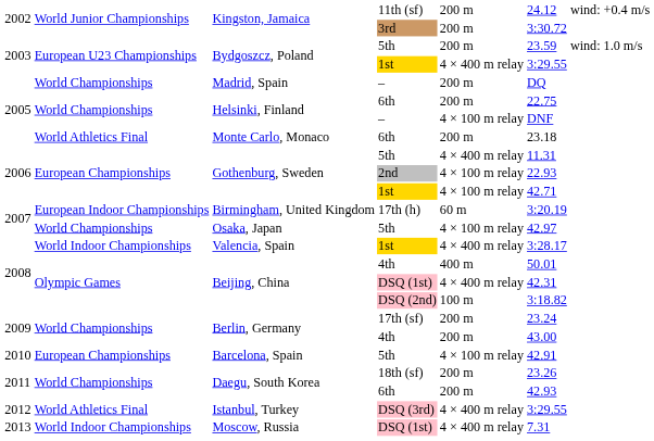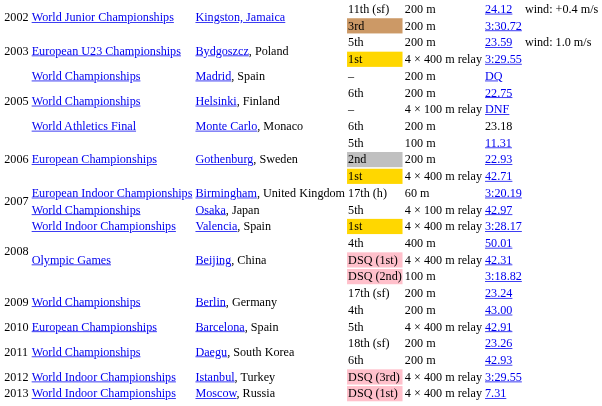Gothenburg, Sweden / 5th | column 5: 4 × 400 m relay -> 100 m
Gothenburg, Sweden / 2nd | column 5: 4 × 100 m relay -> 200 m
Gothenburg, Sweden / 1st | column 5: 4 × 100 m relay -> 4 × 400 m relay
Barcelona, Spain | column 5: 4 × 100 m relay -> 4 × 400 m relay
Istanbul, Turkey | column 2: World Athletics Final -> World Indoor Championships
